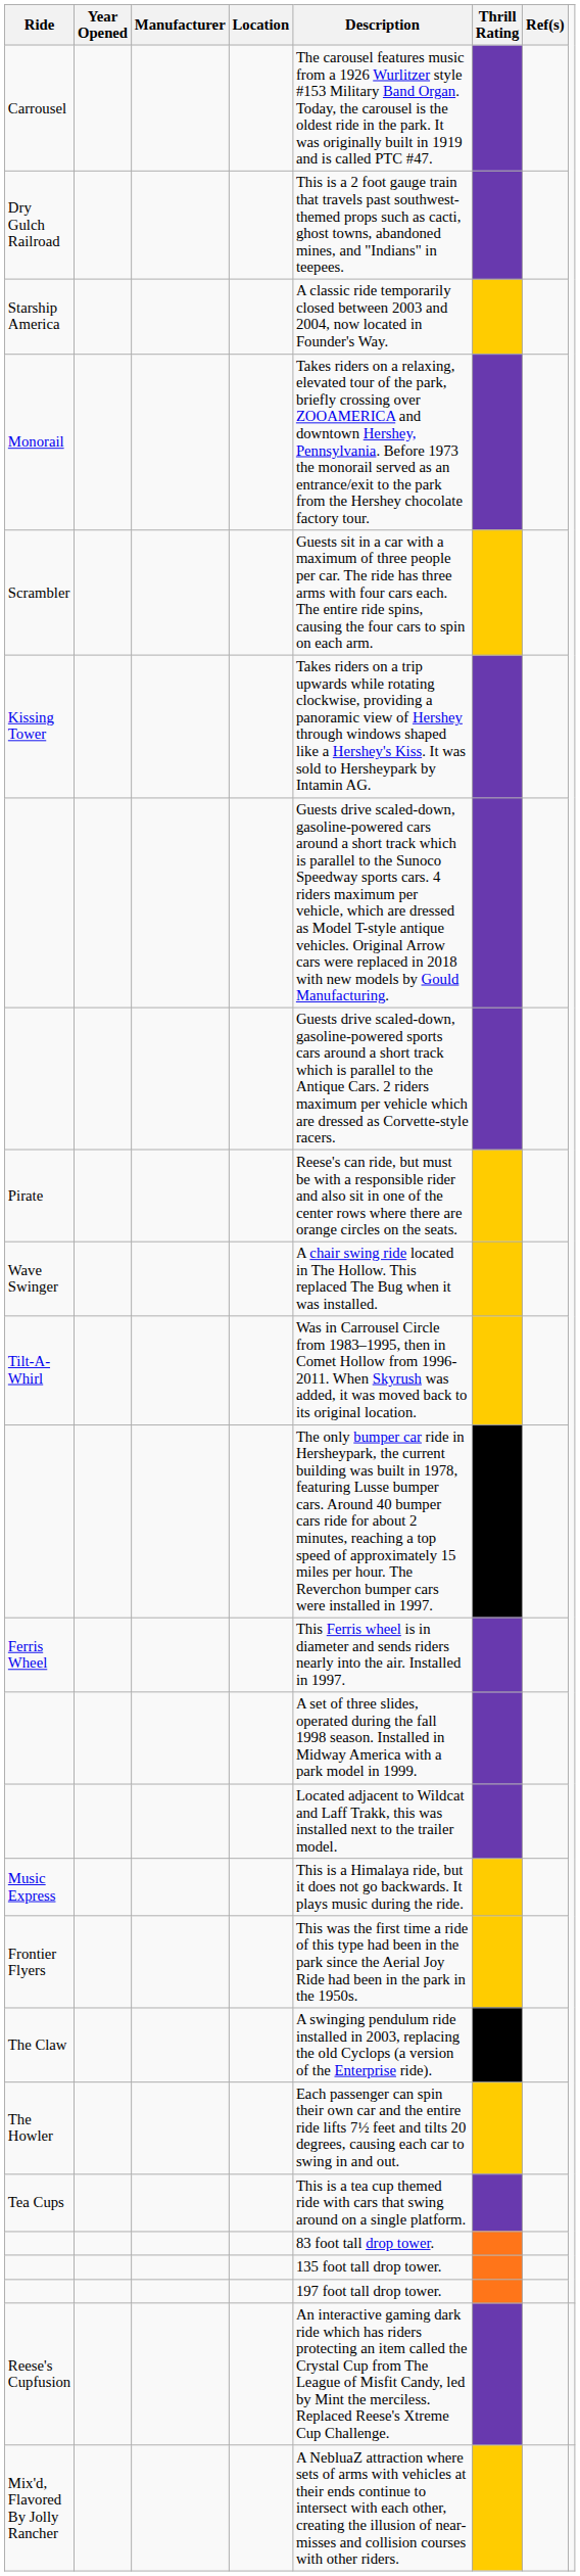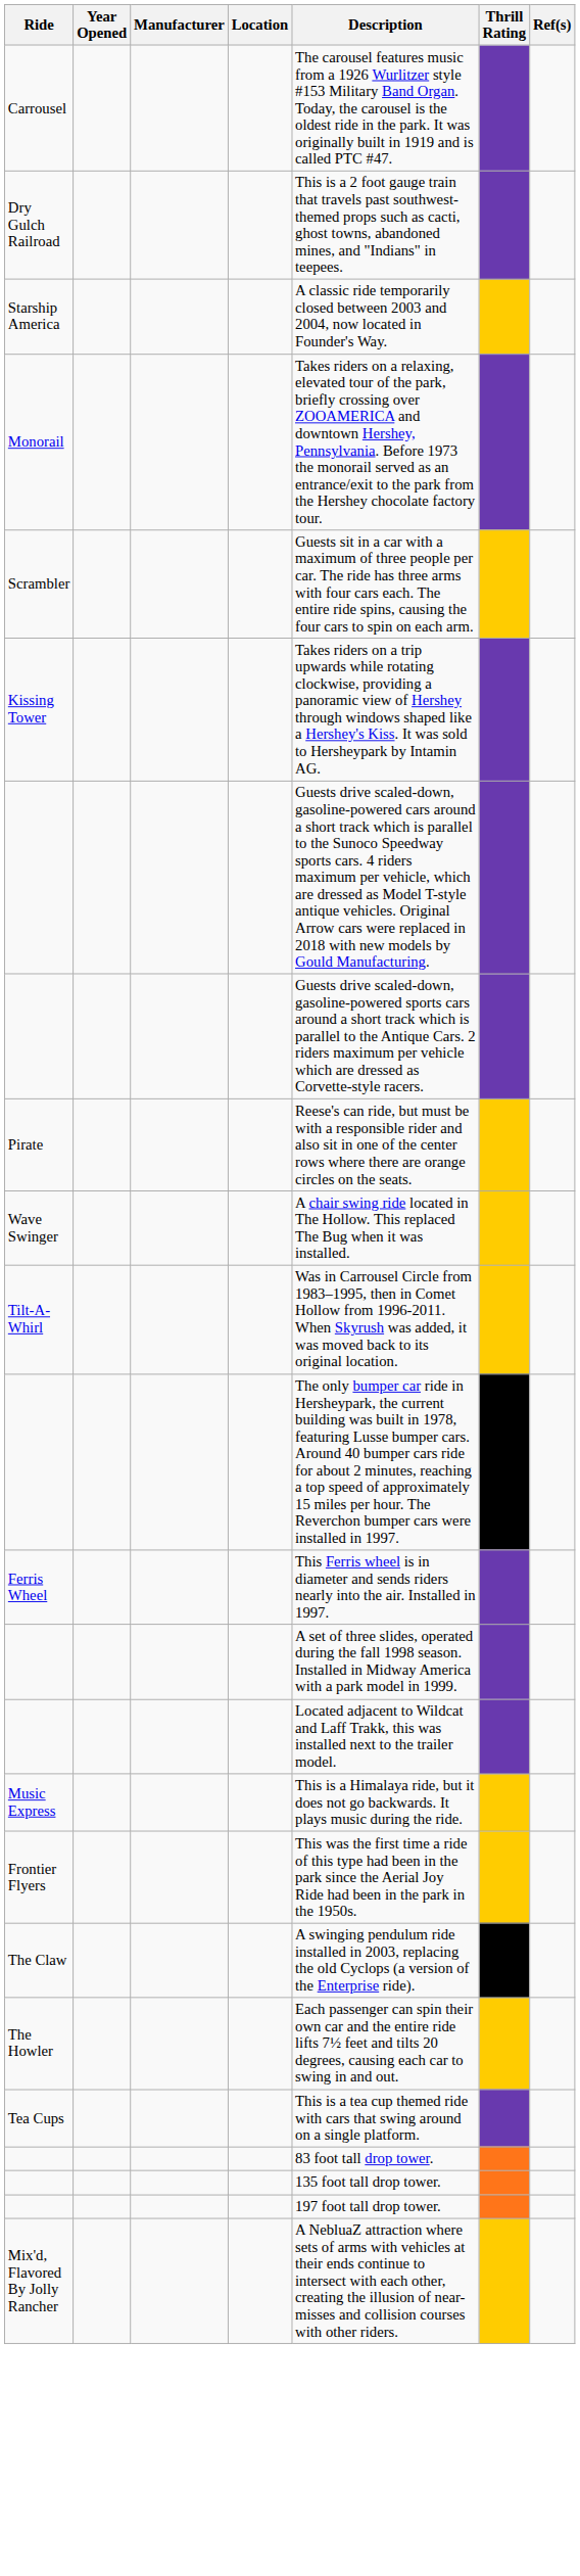- row: Reese's Cupfusion | An interactive gaming dark ride which has riders protecting an item called the Crystal Cup from The League of Misfit Candy, led by Mint the merciless. Replaced Reese's Xtreme Cup Challenge.
